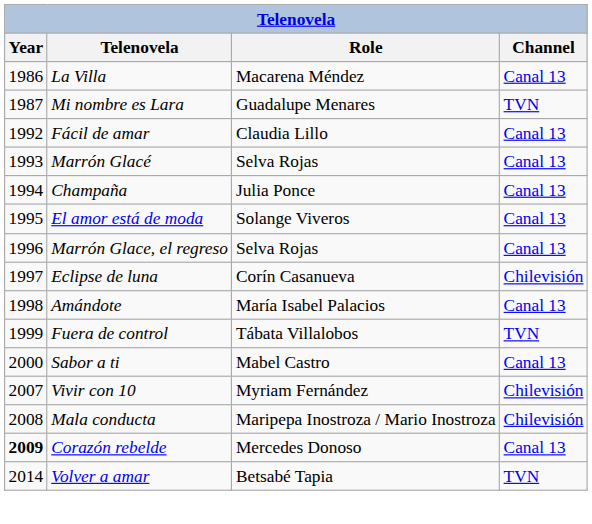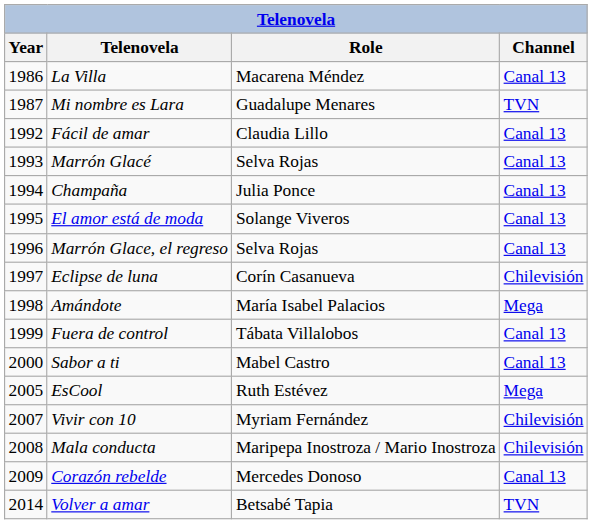Amándote | Channel: Canal 13 -> Mega
Fuera de control | Channel: TVN -> Canal 13
+ row: 2005 | EsCool | Ruth Estévez | Mega
Corazón rebelde | Year: bold -> normal
